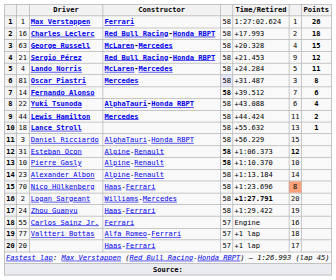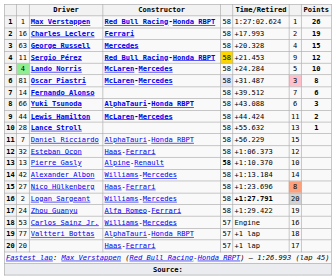Max Verstappen | Constructor: Ferrari -> Red Bull Racing-Honda RBPT
Charles Leclerc | Constructor: Red Bull Racing-Honda RBPT -> Ferrari
Charles Leclerc | Points: 18 -> 19
George Russell | Constructor: McLaren-Mercedes -> Mercedes
Sergio Pérez | column 2: 21 -> 11
Sergio Pérez | column 5: no background -> gold background
Lando Norris | column 2: no background -> lightgreen background
Lando Norris | Points: 11 -> 10
Oscar Piastri | Constructor: Mercedes -> McLaren-Mercedes
Oscar Piastri | column 7: no background -> pink background
Fernando Alonso | column 5: bold -> normal
Yuki Tsunoda | column 2: 22 -> 66
Yuki Tsunoda | Points: 4 -> 3
Lewis Hamilton | Constructor: Mercedes -> McLaren-Mercedes
Lance Stroll | column 2: 18 -> 28
Daniel Ricciardo | column 2: 3 -> 7
Esteban Ocon | column 2: 31 -> 32
Esteban Ocon | Constructor: Alpine-Renault -> Haas-Ferrari
Esteban Ocon | column 5: bold -> normal
Esteban Ocon | column 7: bold -> normal
Pierre Gasly | column 2: 10 -> 13
Alexander Albon | column 2: 23 -> 42
Alexander Albon | Constructor: Alpine-Renault -> Williams-Mercedes
Nico Hülkenberg | column 2: 70 -> 27
Logan Sargeant | column 7: no background -> lightgrey background
Zhou Guanyu | Constructor: Haas-Ferrari -> Alfa Romeo-Ferrari
Carlos Sainz Jr. | column 2: 55 -> 53
Carlos Sainz Jr. | Constructor: Ferrari -> Williams-Mercedes
Valtteri Bottas | Constructor: Alfa Romeo-Ferrari -> AlphaTauri-Honda RBPT
